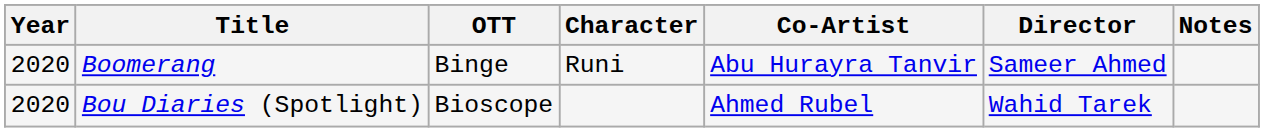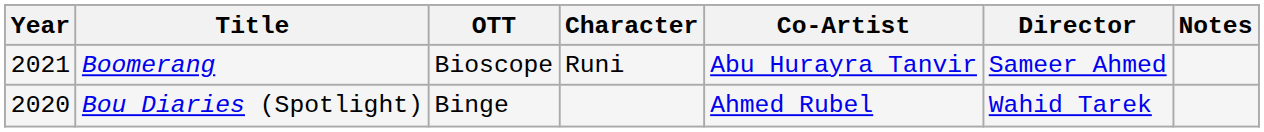Boomerang | Year: 2020 -> 2021
Boomerang | OTT: Binge -> Bioscope
Bou Diaries (Spotlight) | OTT: Bioscope -> Binge
